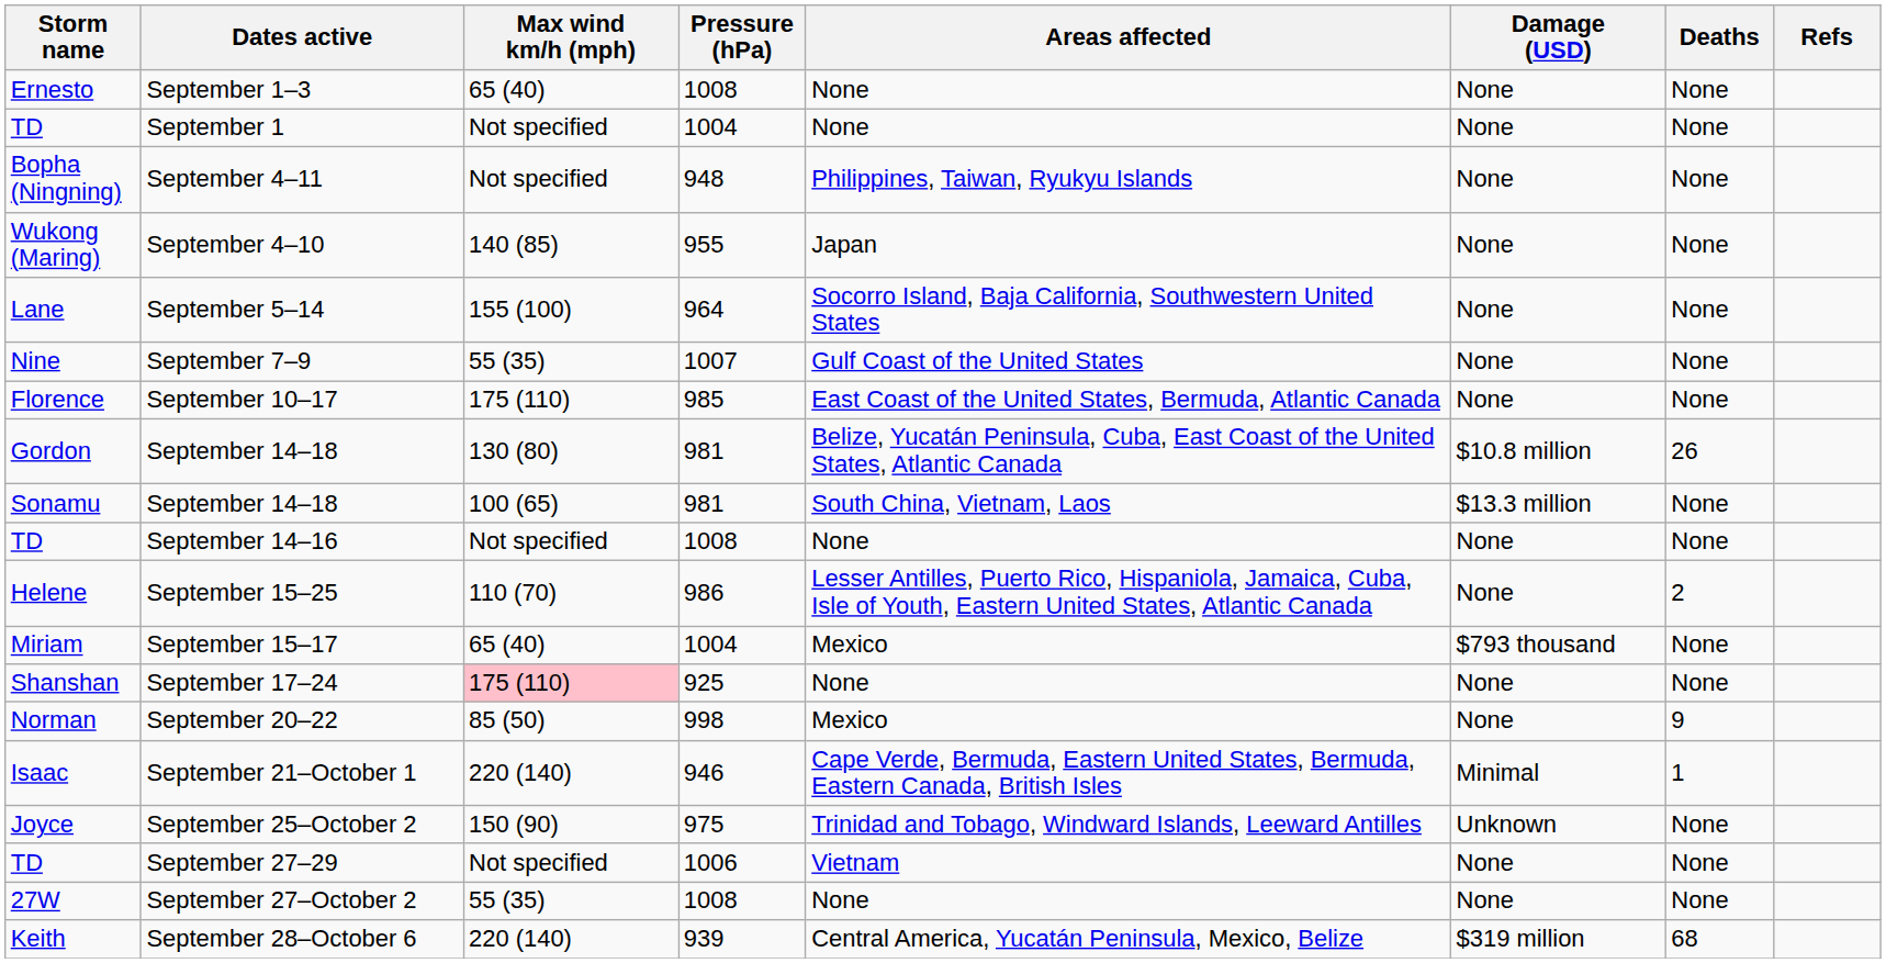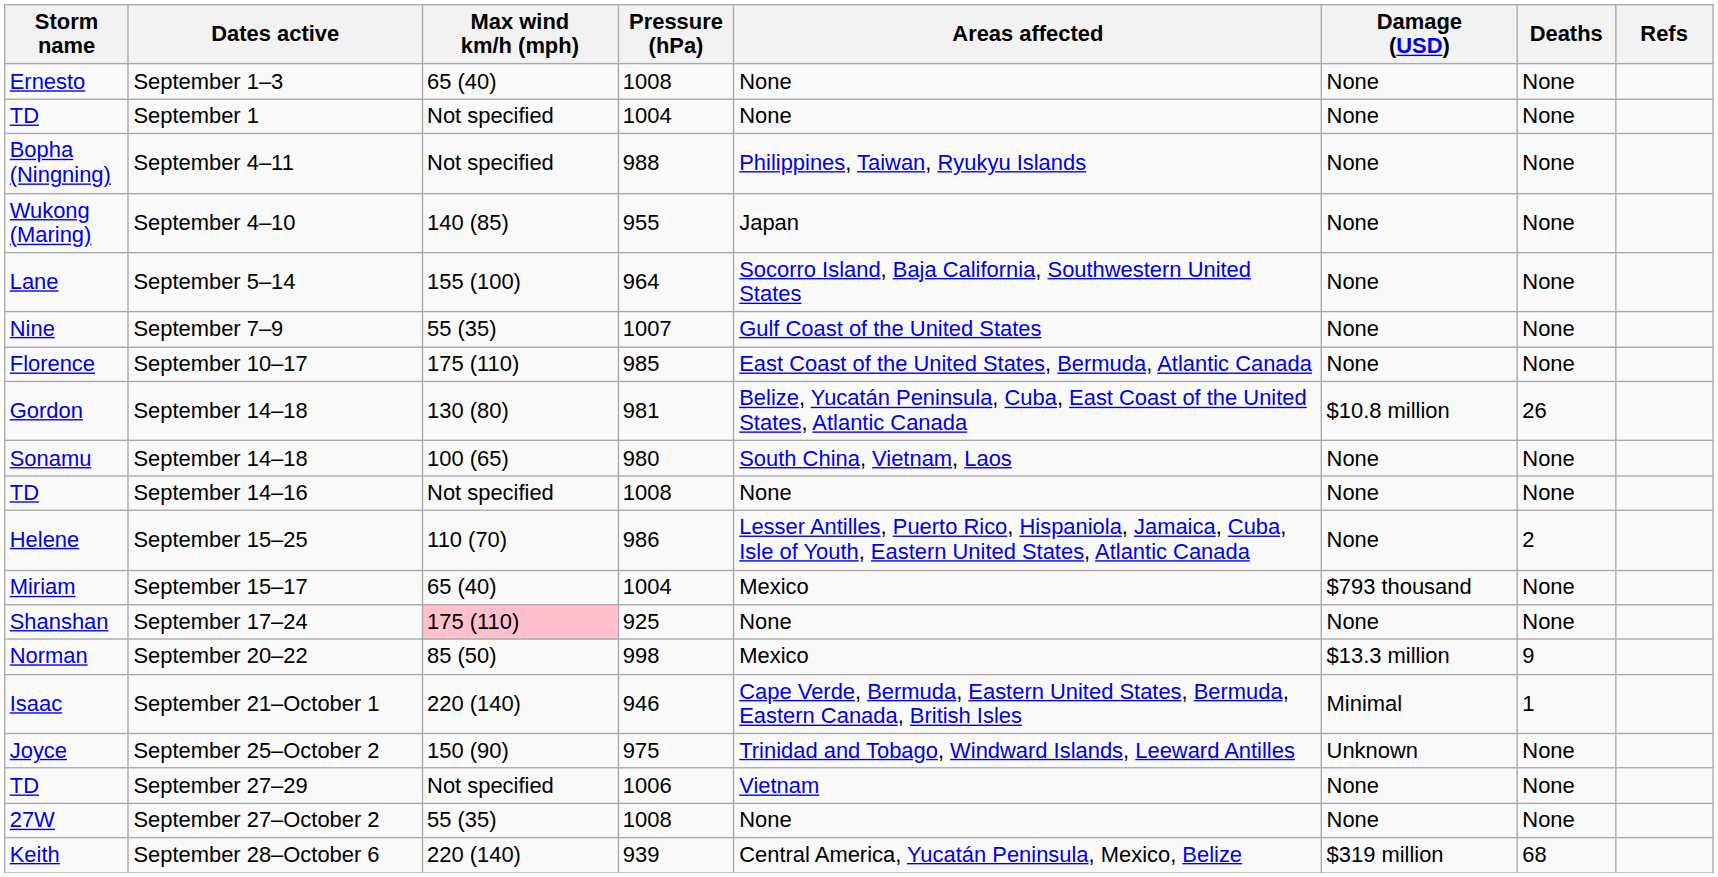September 4–11 | Pressure (hPa): 948 -> 988
Sonamu / September 14–18 | Pressure (hPa): 981 -> 980
Sonamu / September 14–18 | Damage (USD): $13.3 million -> None
September 20–22 | Damage (USD): None -> $13.3 million
